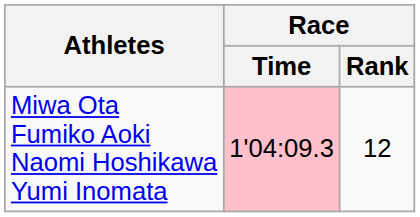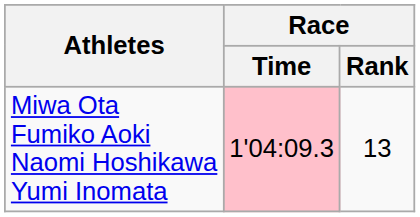Miwa Ota Fumiko Aoki Naomi Hoshikawa Yumi Inomata | Race / Rank: 12 -> 13
